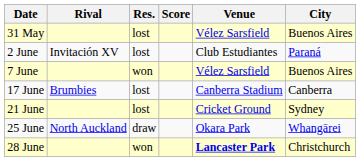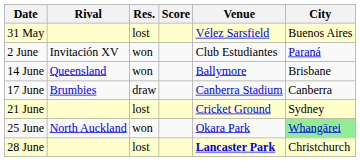2 June | Res.: lost -> won
- row: 7 June | won | Vélez Sarsfield | Buenos Aires
+ row: 14 June | Queensland | won | Ballymore | Brisbane
17 June | Res.: lost -> draw
25 June | Res.: draw -> won
25 June | City: no background -> lightgreen background
28 June | Res.: won -> lost
